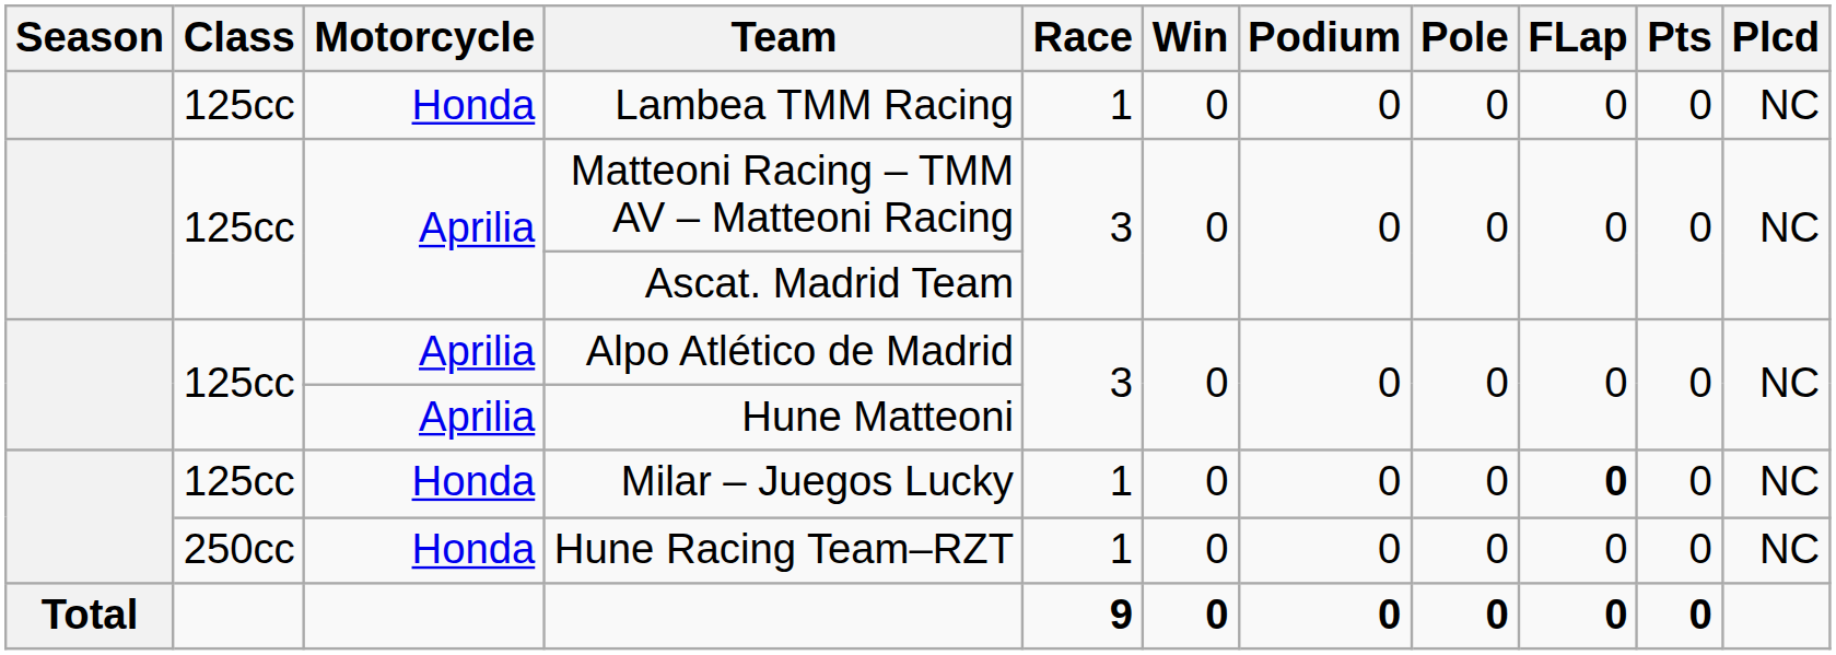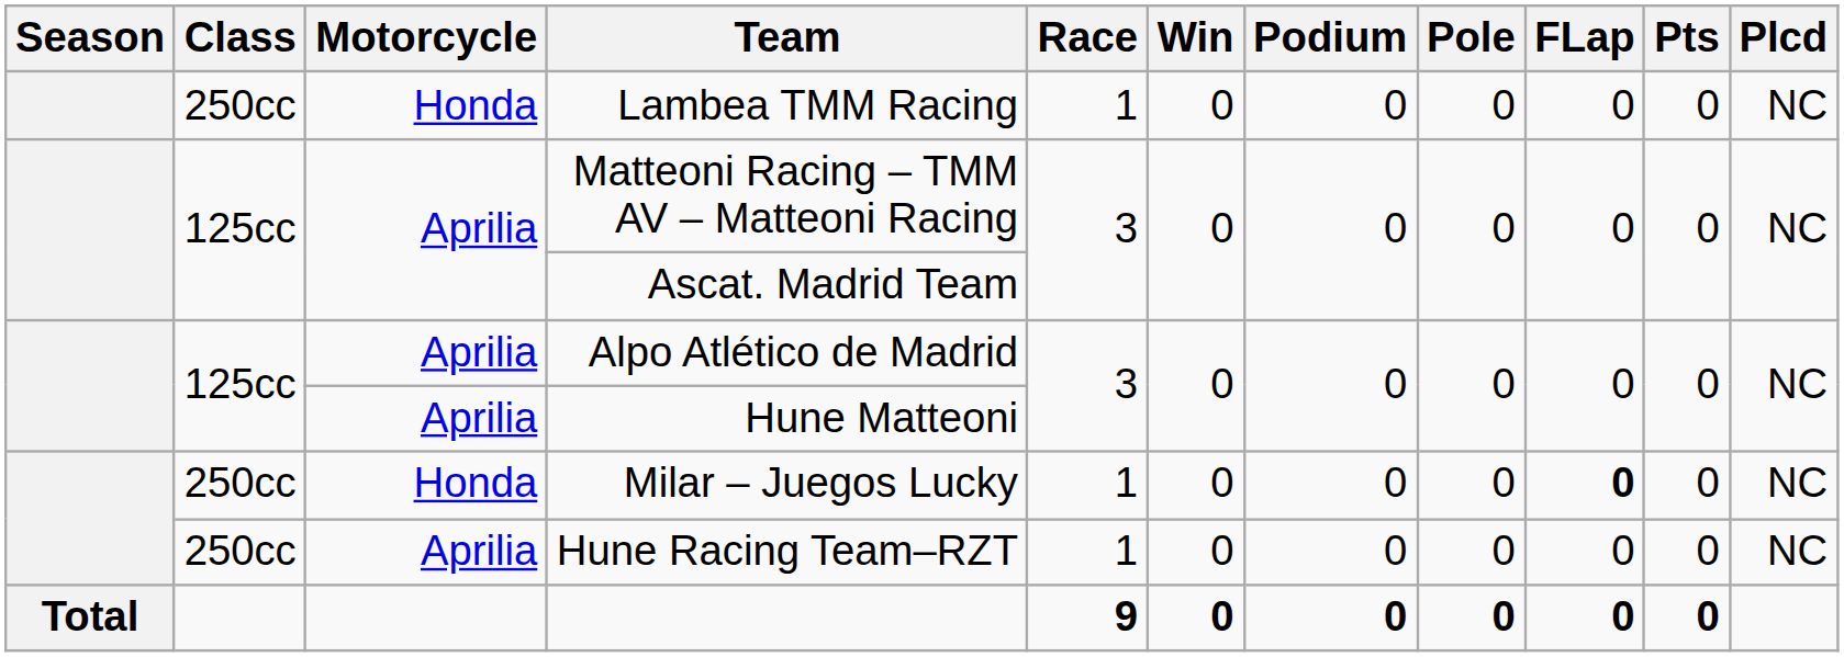Lambea TMM Racing | Class: 125cc -> 250cc
Milar – Juegos Lucky | Class: 125cc -> 250cc
Hune Racing Team–RZT | Motorcycle: Honda -> Aprilia
